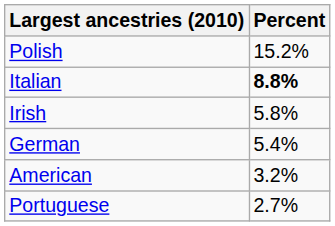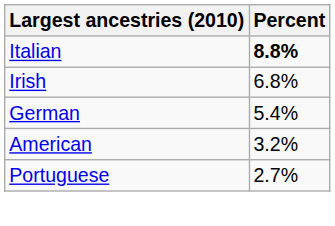- row: Polish | 15.2%
Irish | Percent: 5.8% -> 6.8%
